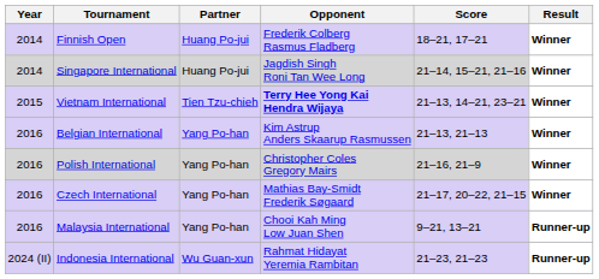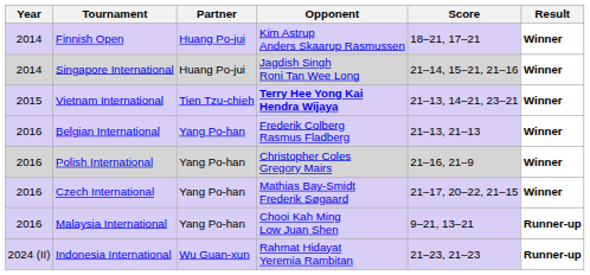Finnish Open | Opponent: Frederik Colberg Rasmus Fladberg -> Kim Astrup Anders Skaarup Rasmussen
Belgian International | Opponent: Kim Astrup Anders Skaarup Rasmussen -> Frederik Colberg Rasmus Fladberg
